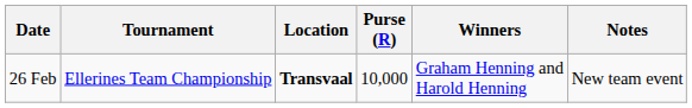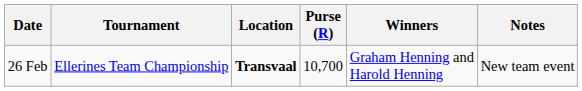26 Feb | Purse (R): 10,000 -> 10,700
